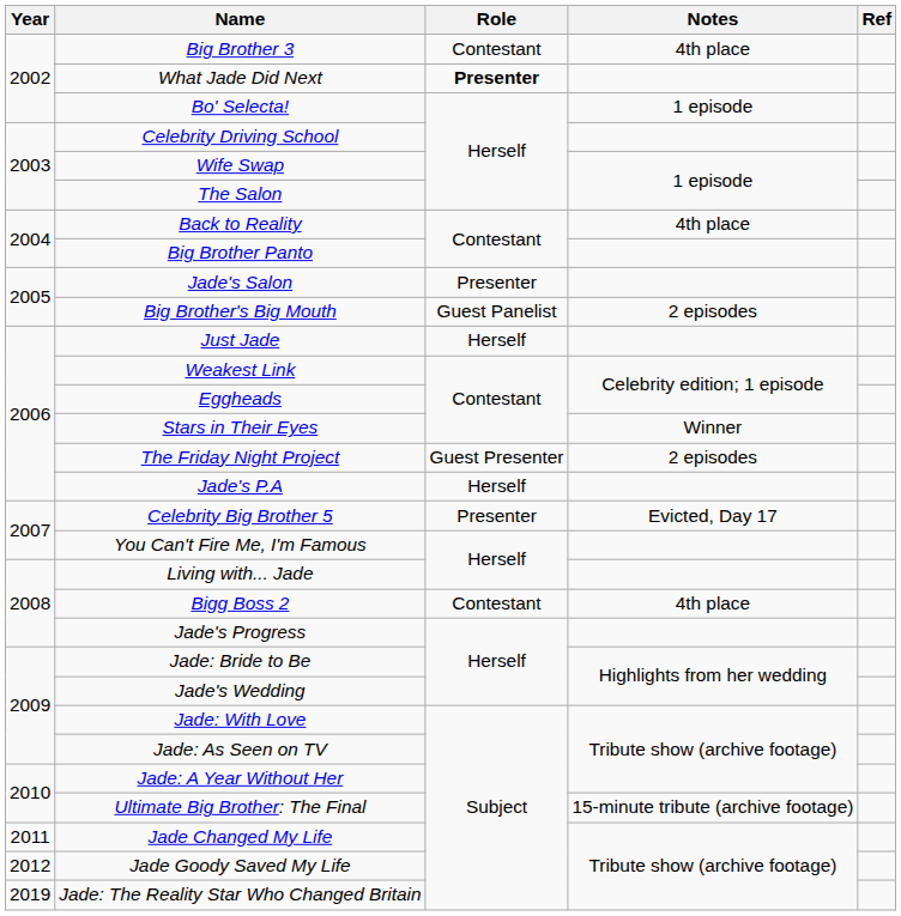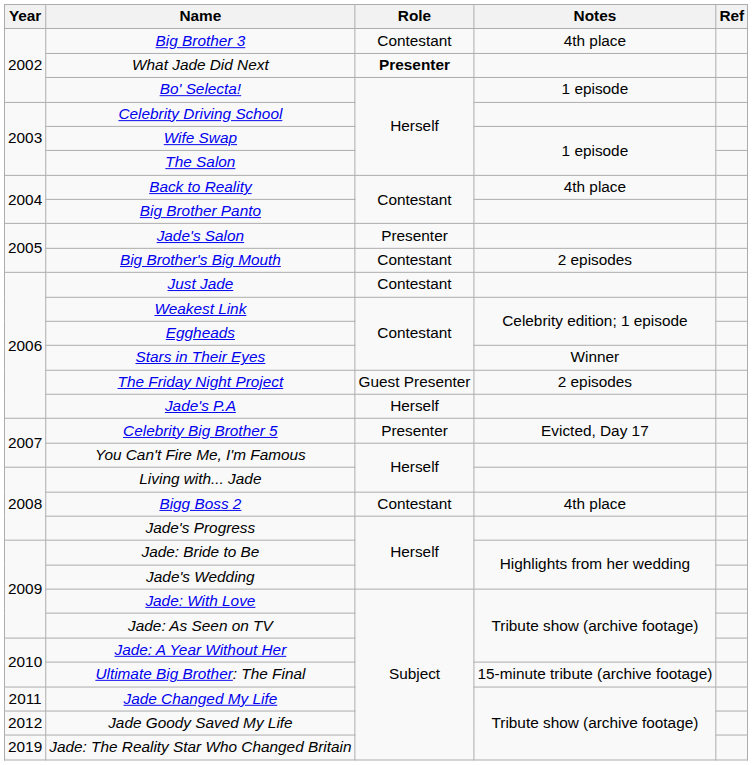Big Brother's Big Mouth | Role: Guest Panelist -> Contestant
Just Jade | Role: Herself -> Contestant
